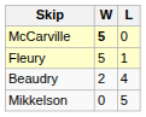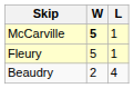McCarville | L: 0 -> 1
- row: Mikkelson | 0 | 5
